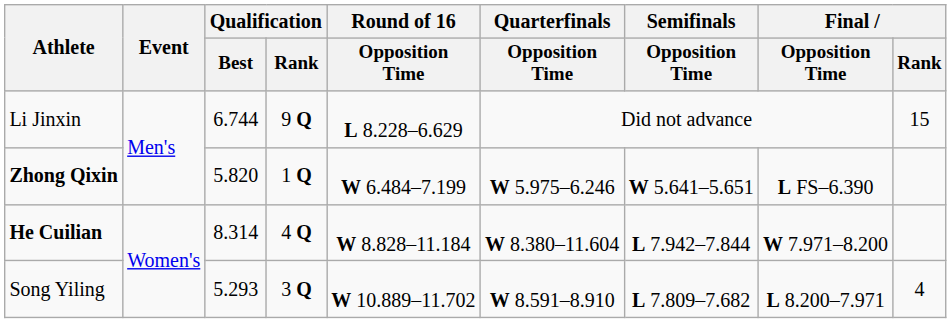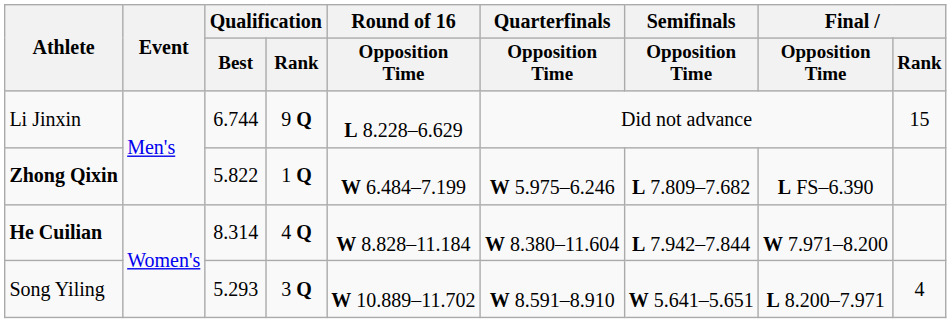Zhong Qixin | Qualification / Best: 5.820 -> 5.822
Zhong Qixin | Semifinals / Opposition Time: W 5.641–5.651 -> L 7.809–7.682
Song Yiling | Semifinals / Opposition Time: L 7.809–7.682 -> W 5.641–5.651
